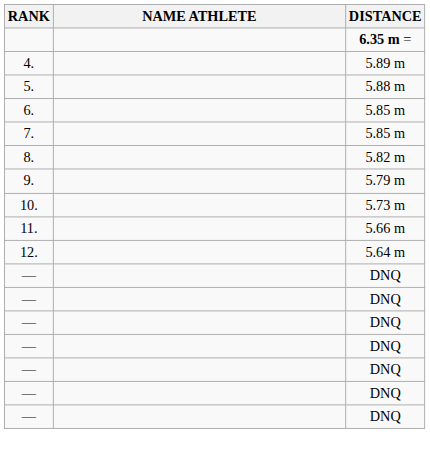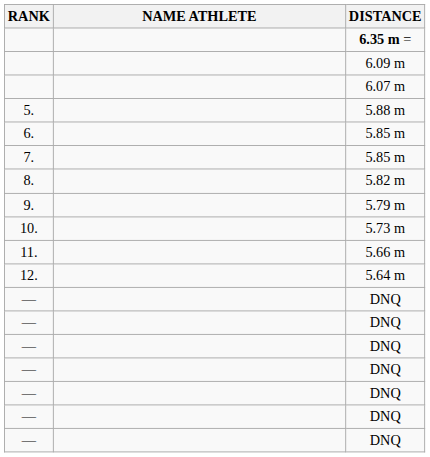+ row: 6.09 m
+ row: 6.07 m
- row: 4. | 5.89 m
